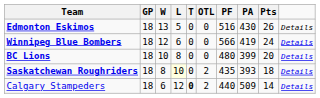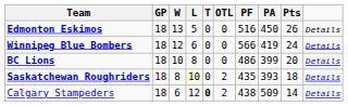Edmonton Eskimos | PA: 430 -> 450
BC Lions | PF: 480 -> 486
Calgary Stampeders | PF: 440 -> 438
